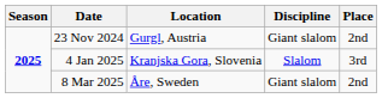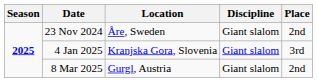23 Nov 2024 | Location: Gurgl, Austria -> Åre, Sweden
4 Jan 2025 | Discipline: Slalom -> Giant slalom
8 Mar 2025 | Location: Åre, Sweden -> Gurgl, Austria
